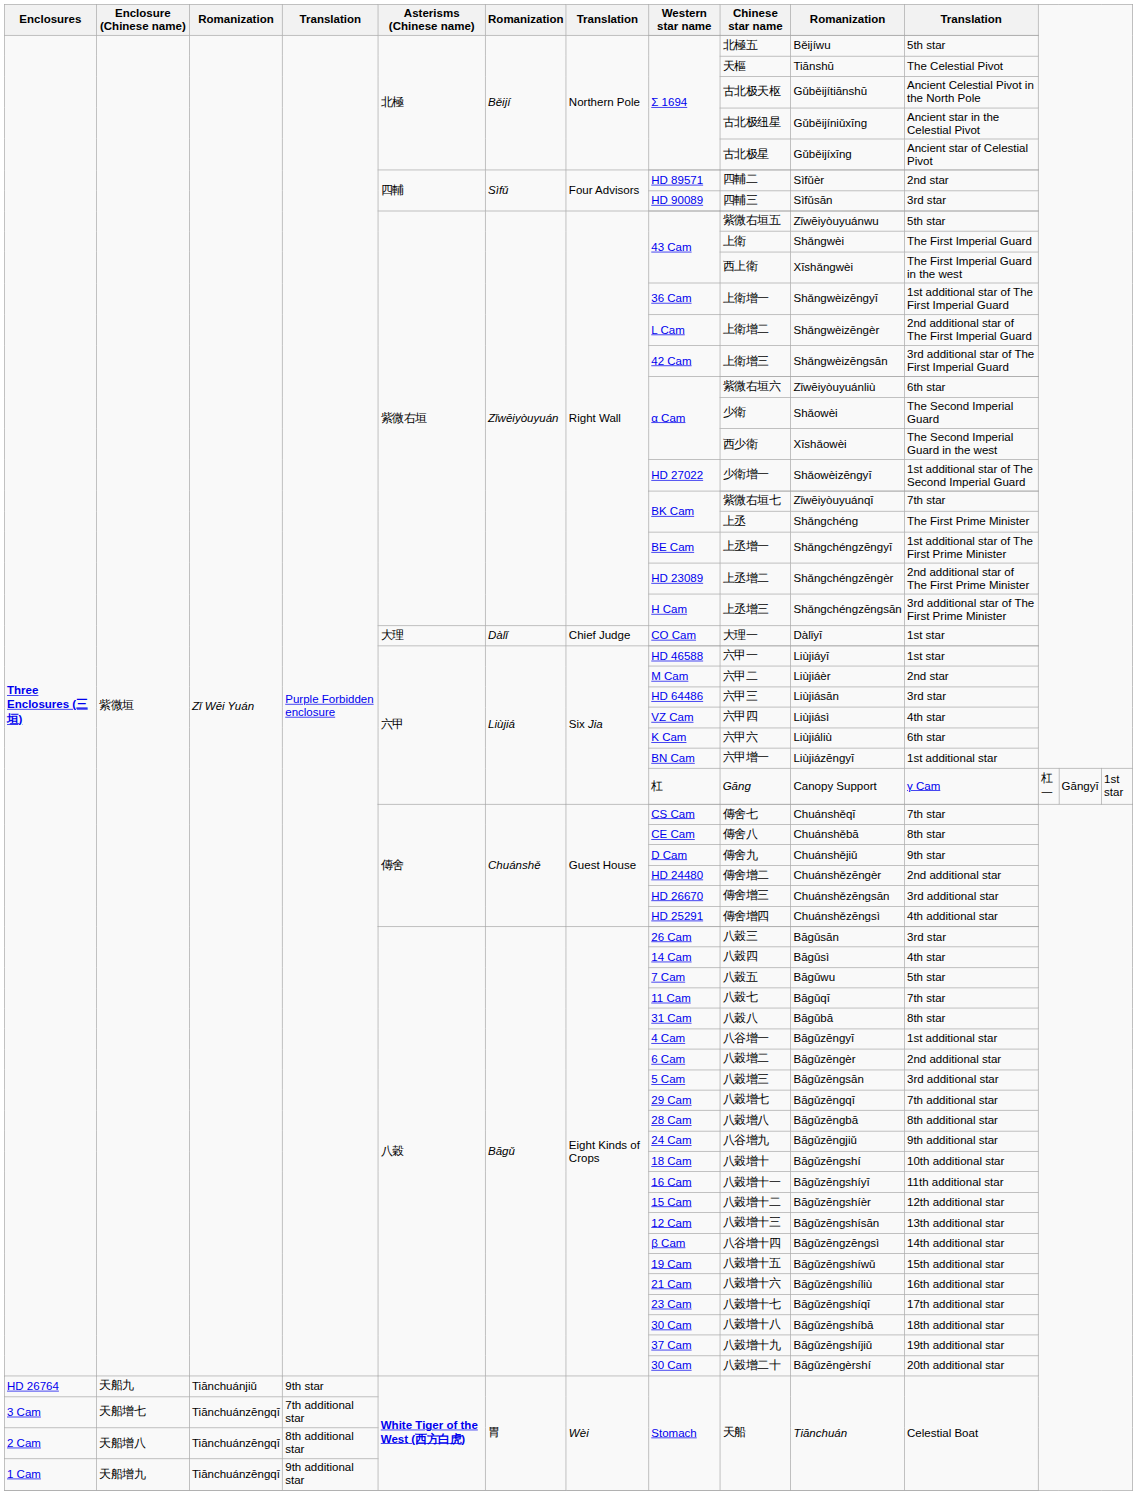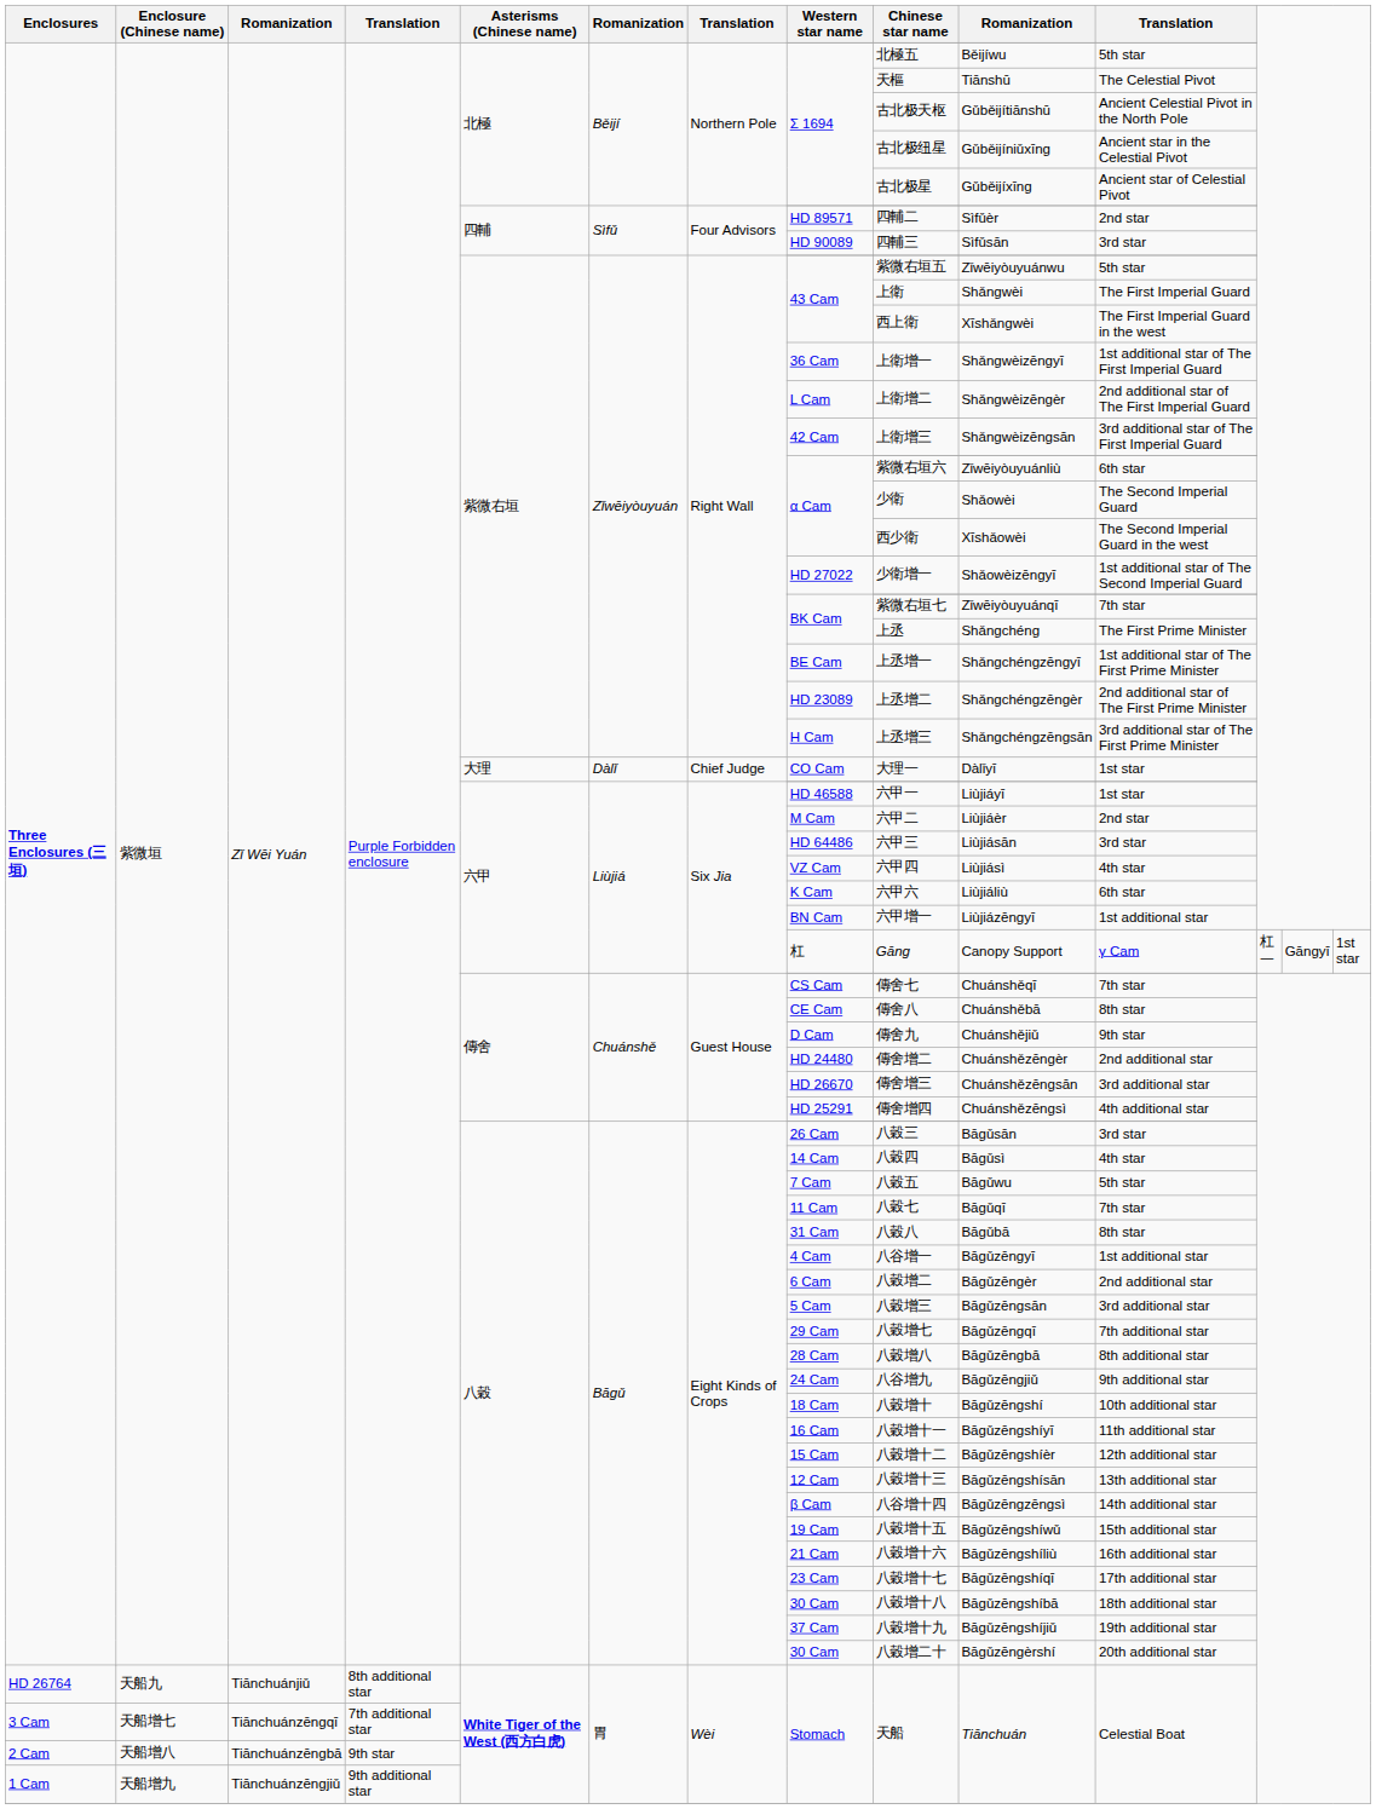HD 26764 | column 4: 9th star -> 8th additional star
2 Cam | column 3: Tiānchuánzēngqī -> Tiānchuánzēngbā
2 Cam | column 4: 8th additional star -> 9th star
1 Cam | column 3: Tiānchuánzēngqī -> Tiānchuánzēngjiǔ
